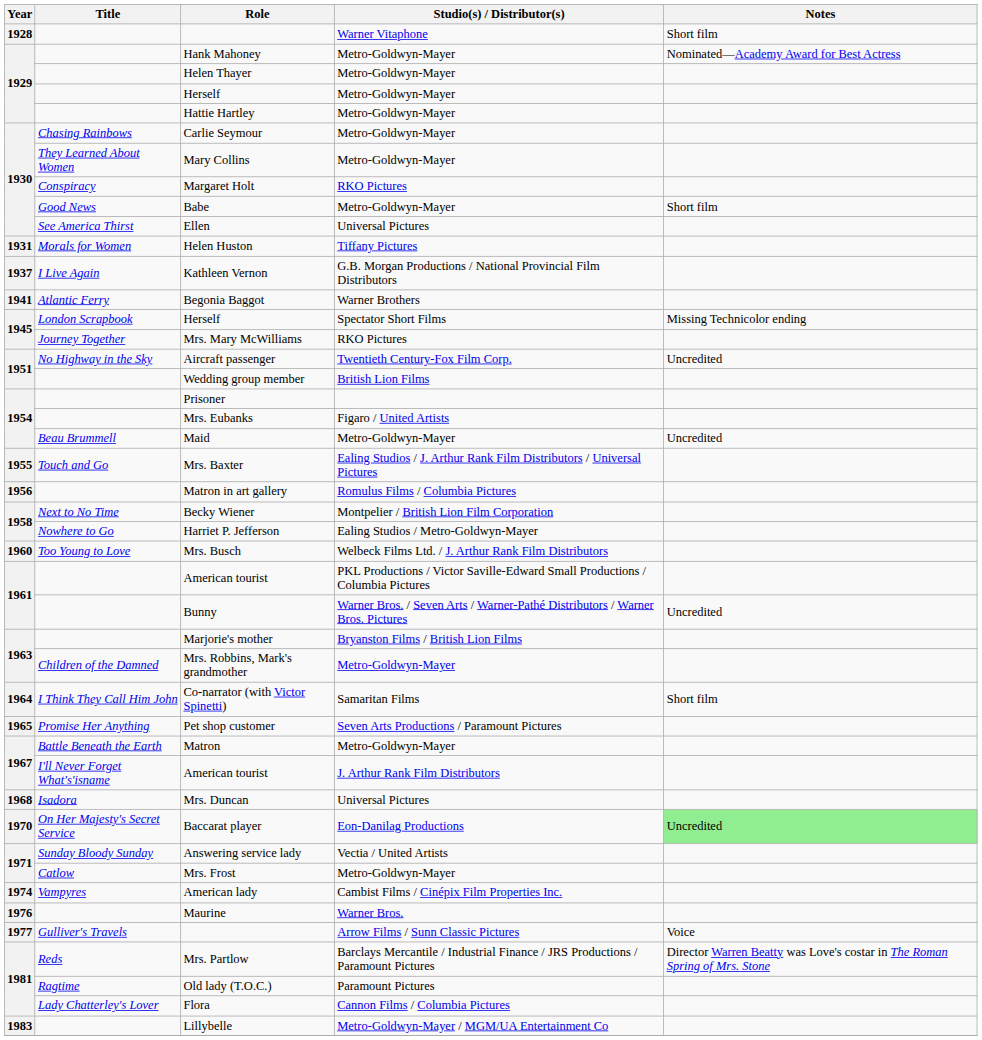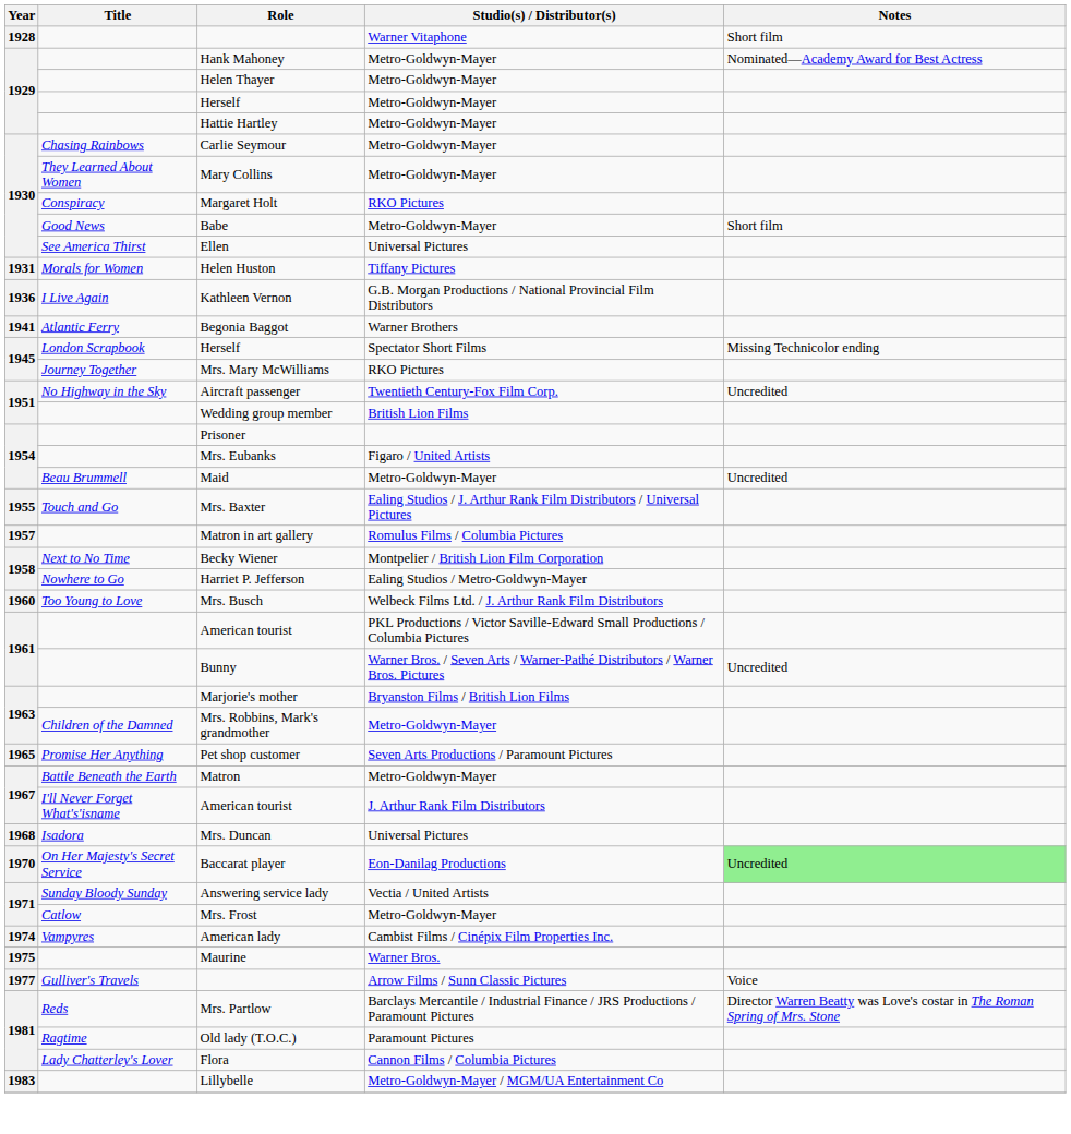Kathleen Vernon | Year: 1937 -> 1936
Matron in art gallery | Year: 1956 -> 1957
- row: 1964 | I Think They Call Him John | Co-narrator (with Victor Spinetti) | Samaritan Films | Short film
Maurine | Year: 1976 -> 1975
